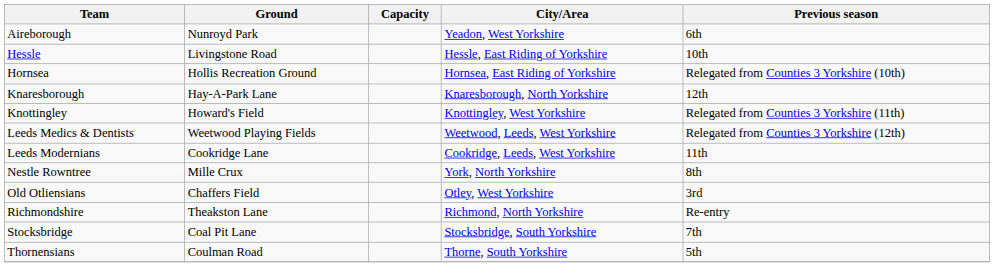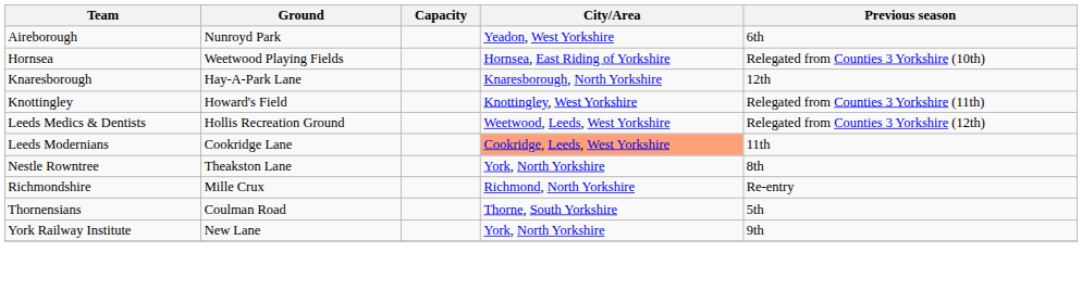- row: Hessle | Livingstone Road | Hessle, East Riding of Yorkshire | 10th
Hornsea | Ground: Hollis Recreation Ground -> Weetwood Playing Fields
Leeds Medics & Dentists | Ground: Weetwood Playing Fields -> Hollis Recreation Ground
Leeds Modernians | City/Area: no background -> lightsalmon background
Nestle Rowntree | Ground: Mille Crux -> Theakston Lane
- row: Old Otliensians | Chaffers Field | Otley, West Yorkshire | 3rd
Richmondshire | Ground: Theakston Lane -> Mille Crux
- row: Stocksbridge | Coal Pit Lane | Stocksbridge, South Yorkshire | 7th
+ row: York Railway Institute | New Lane | York, North Yorkshire | 9th
